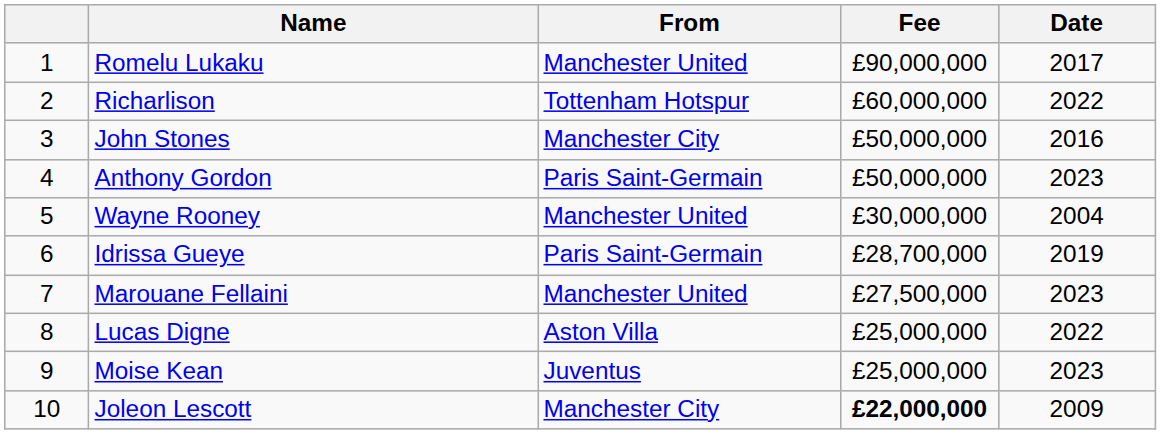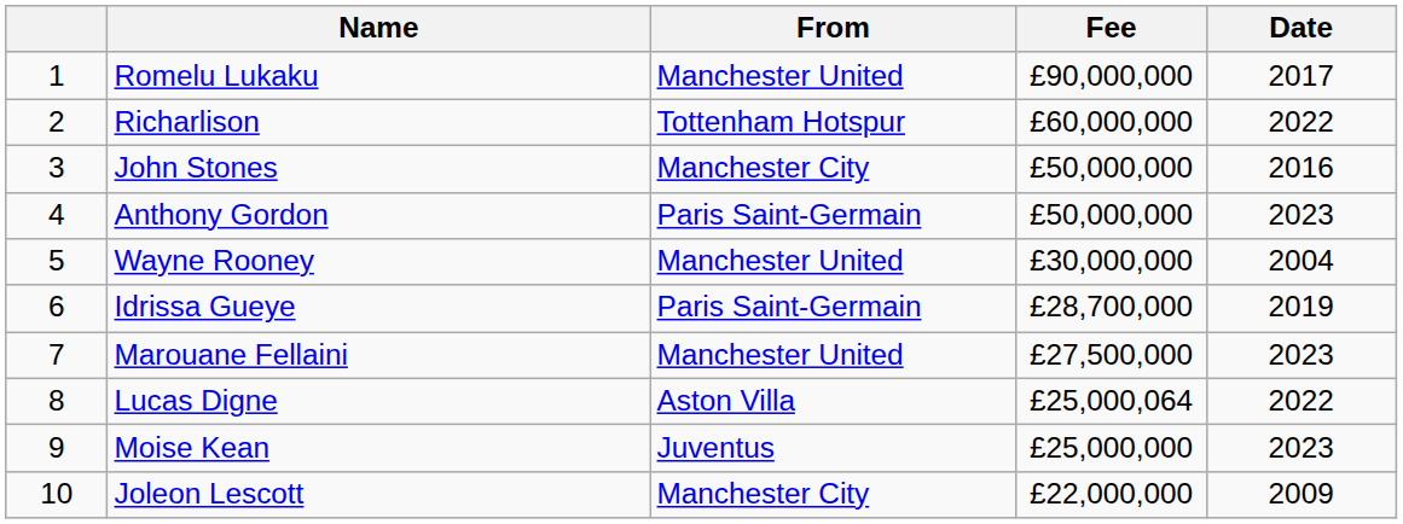Lucas Digne | Fee: £25,000,000 -> £25,000,064
Joleon Lescott | Fee: bold -> normal
